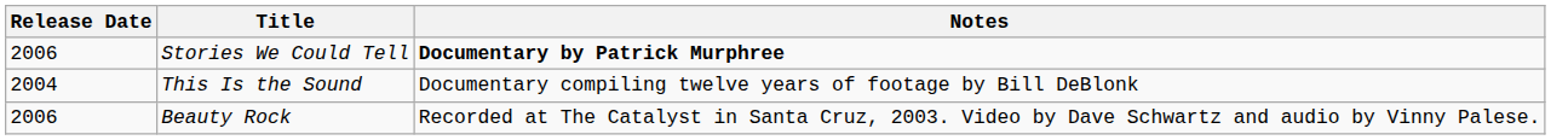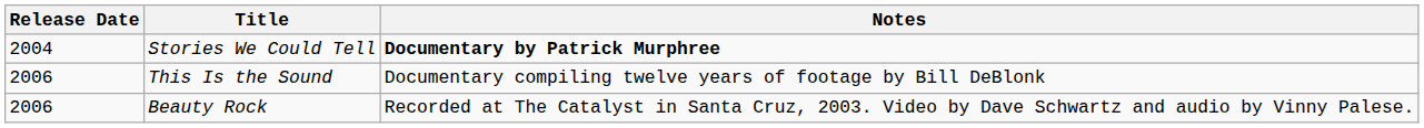Stories We Could Tell | Release Date: 2006 -> 2004
This Is the Sound | Release Date: 2004 -> 2006
